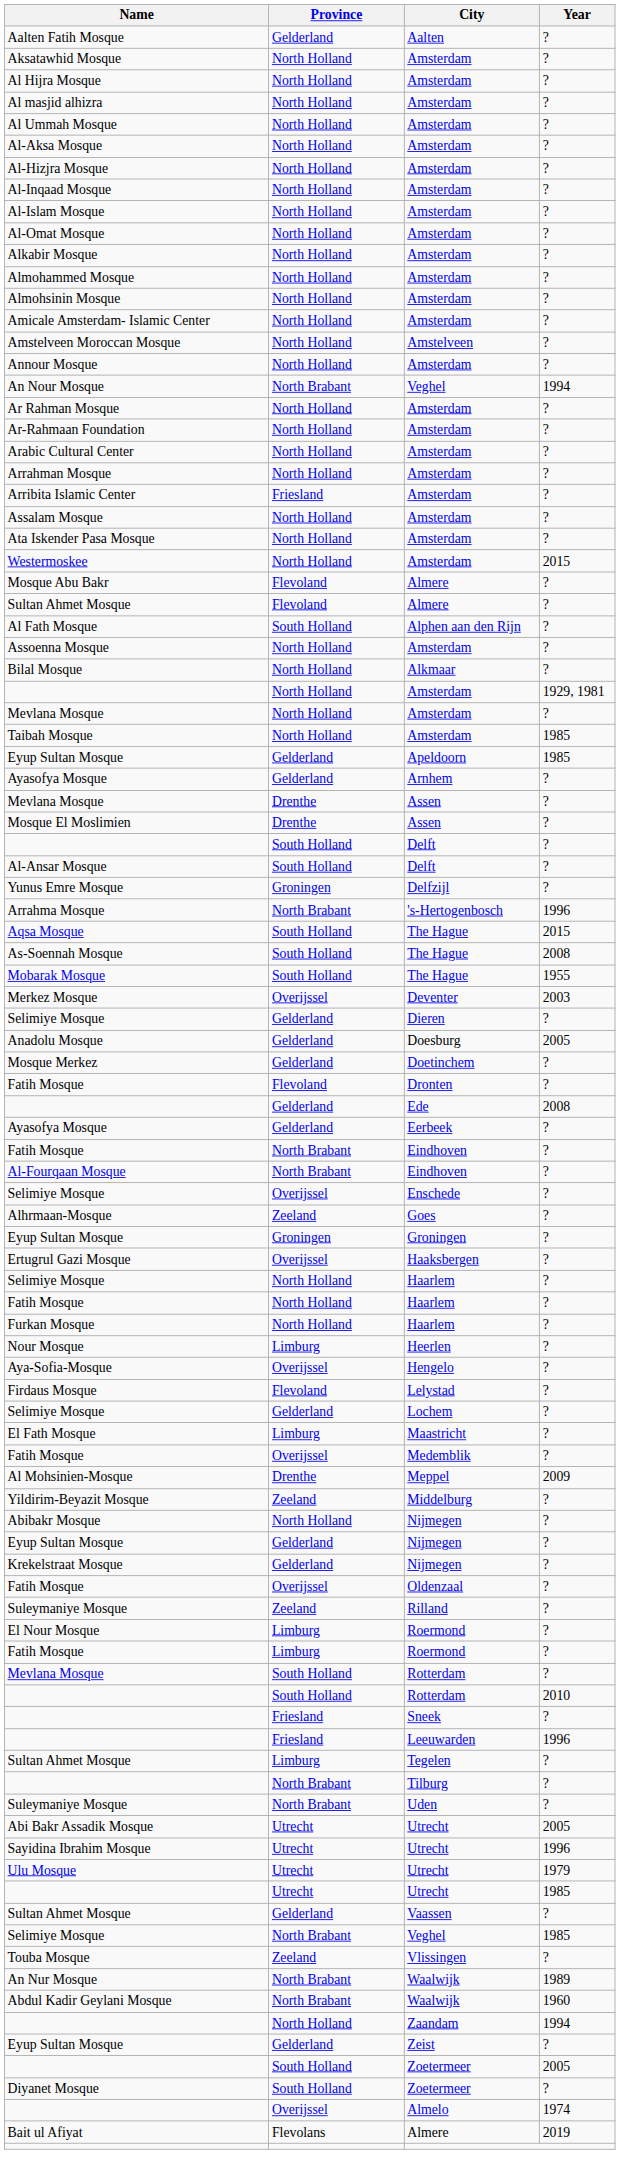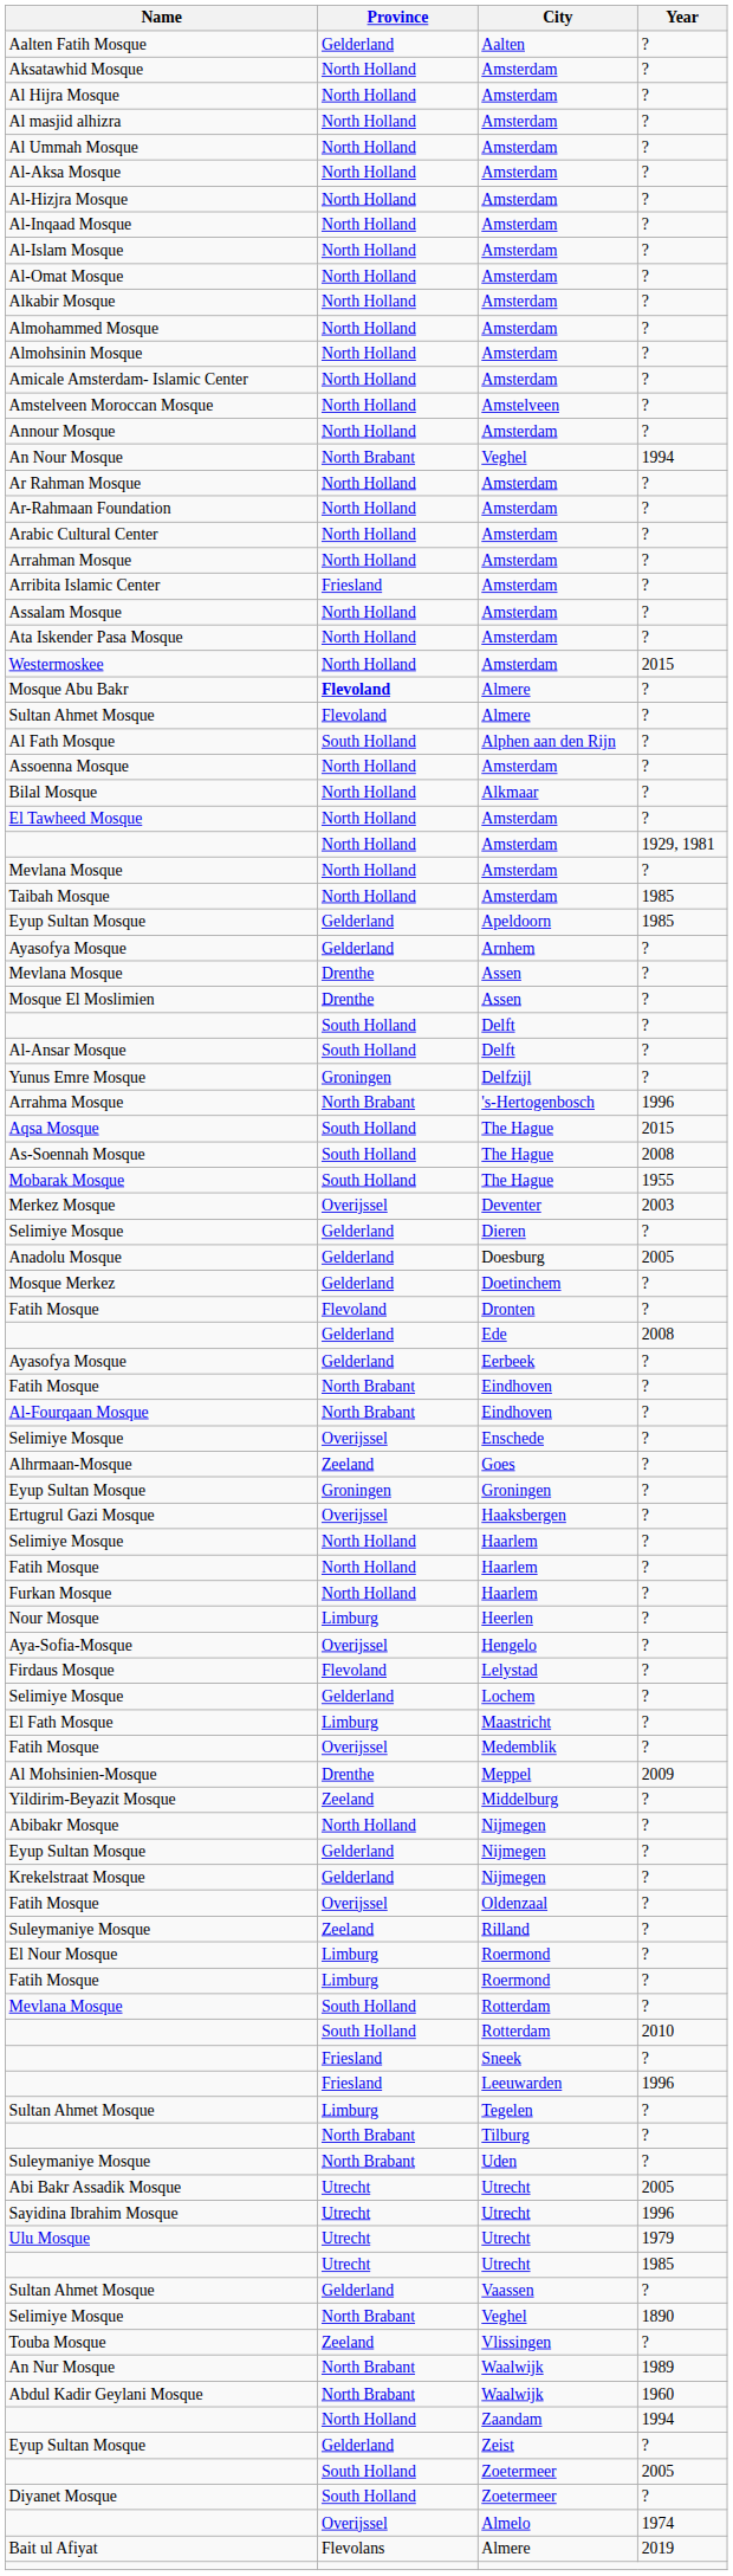Mosque Abu Bakr | Province: normal -> bold
+ row: El Tawheed Mosque | North Holland | Amsterdam | ?
Selimiye Mosque / Veghel | Year: 1985 -> 1890
